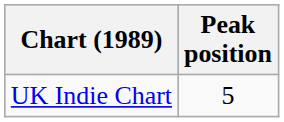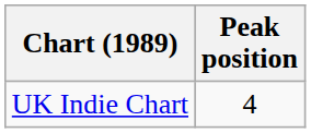UK Indie Chart | Peak position: 5 -> 4
